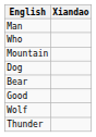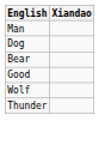- row: Who
- row: Mountain
